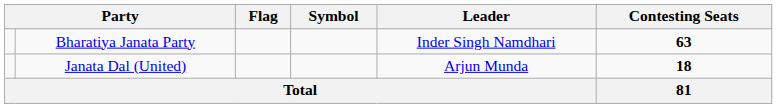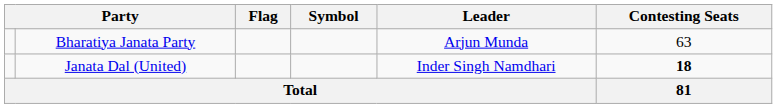Bharatiya Janata Party | Leader: Inder Singh Namdhari -> Arjun Munda
Bharatiya Janata Party | Contesting Seats: bold -> normal
Janata Dal (United) | Leader: Arjun Munda -> Inder Singh Namdhari
